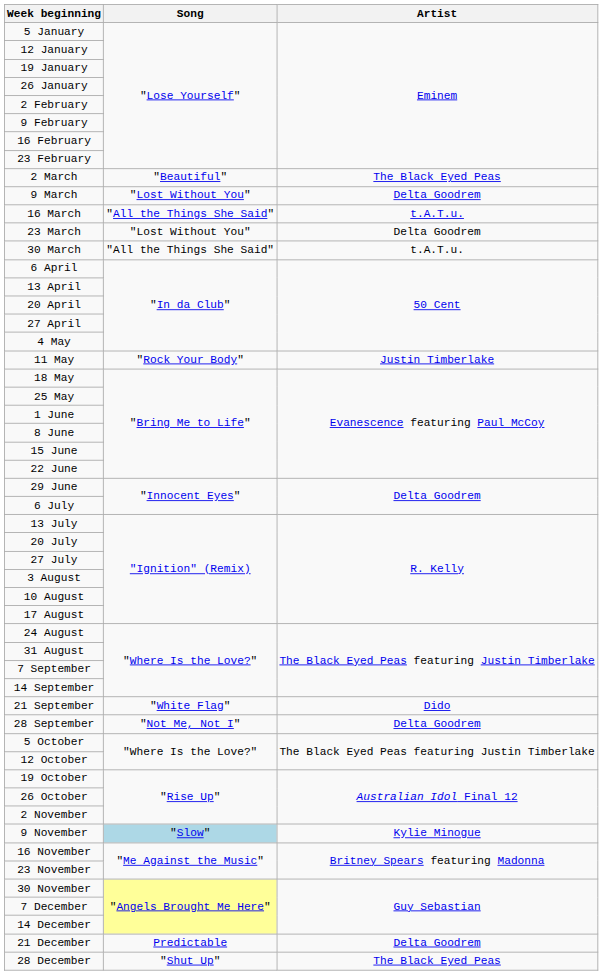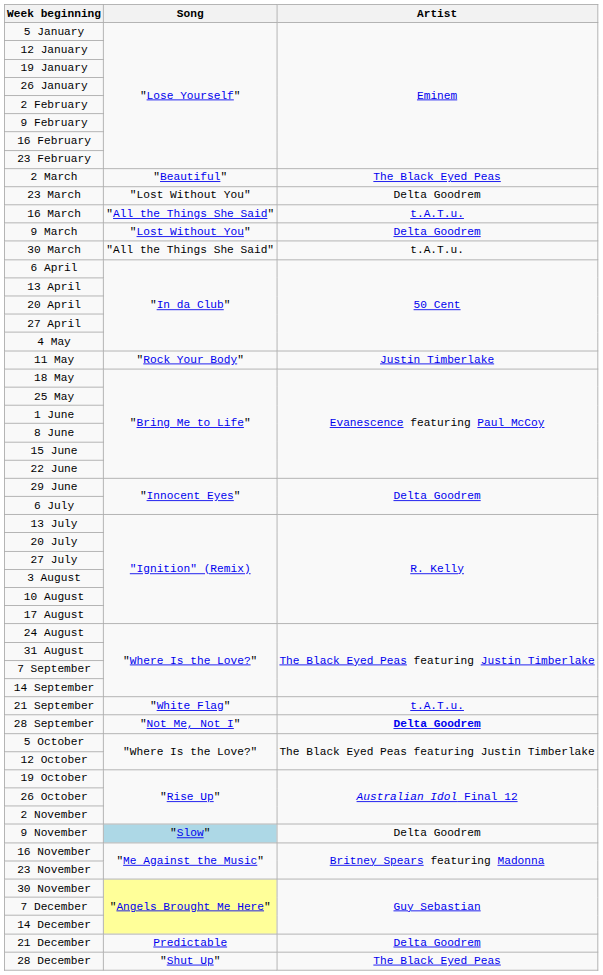rows swapped: 9 March <-> 23 March
21 September | Artist: Dido -> t.A.T.u.
28 September | Artist: normal -> bold
9 November | Artist: Kylie Minogue -> Delta Goodrem
